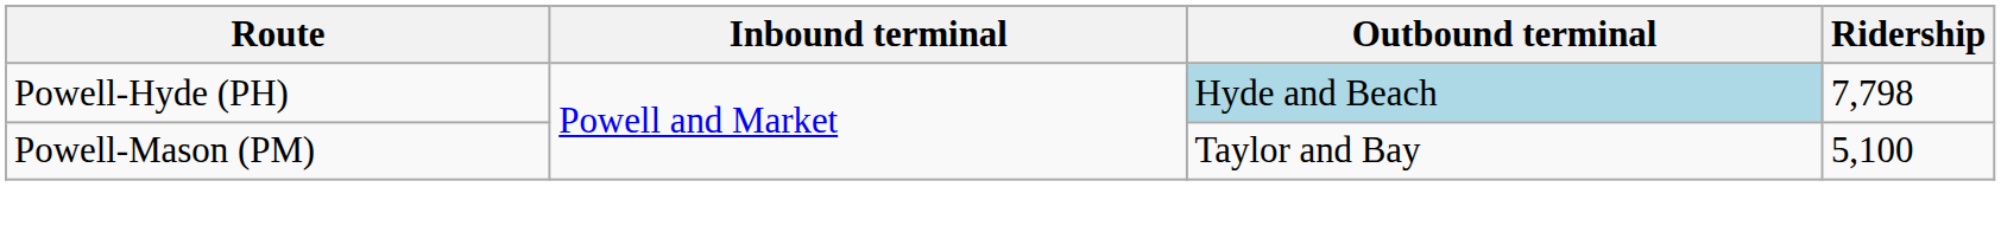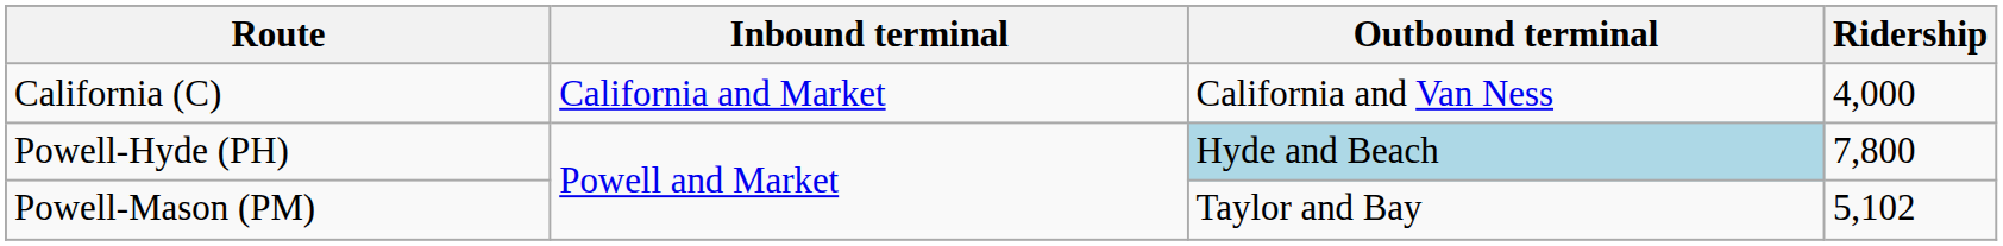+ row: California (C) | California and Market | California and Van Ness | 4,000
Powell-Hyde (PH) | Ridership: 7,798 -> 7,800
Powell-Mason (PM) | Ridership: 5,100 -> 5,102
